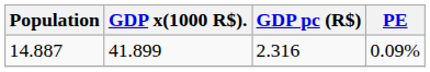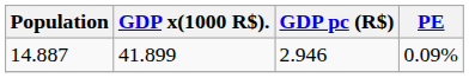14.887 | GDP pc (R$): 2.316 -> 2.946
